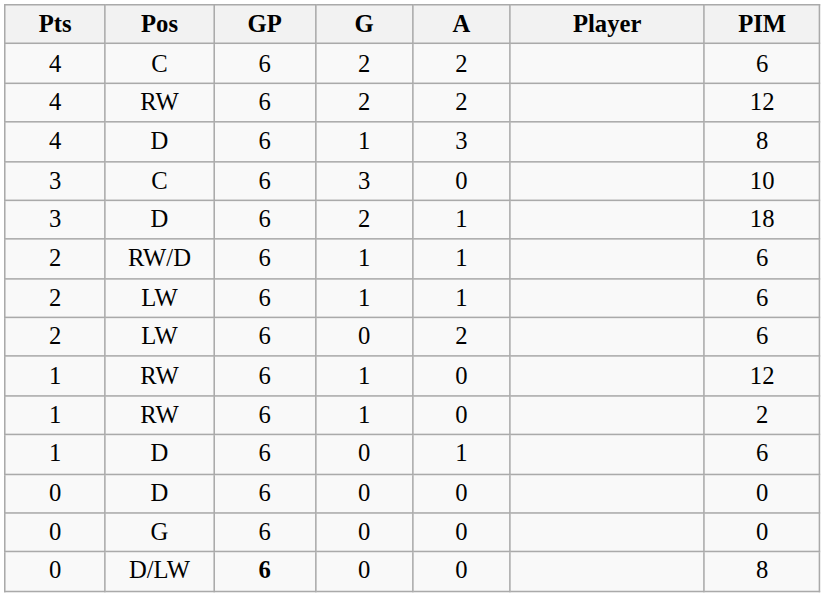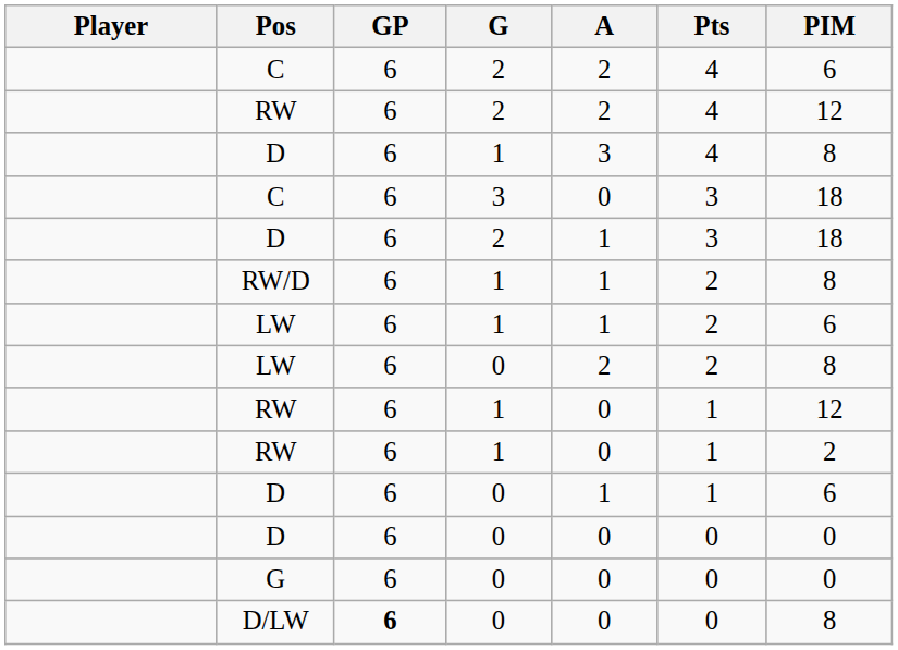columns swapped: Player <-> Pts
C / 3 | PIM: 10 -> 18
RW/D | PIM: 6 -> 8
LW / 0 | PIM: 6 -> 8
